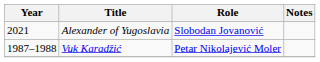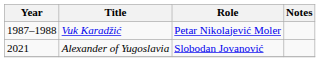rows swapped: Vuk Karadžić <-> Alexander of Yugoslavia
